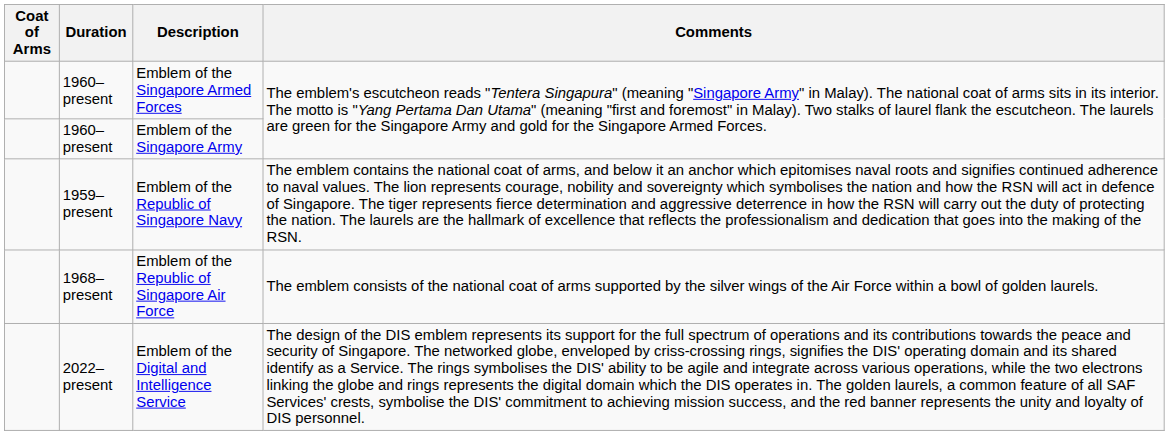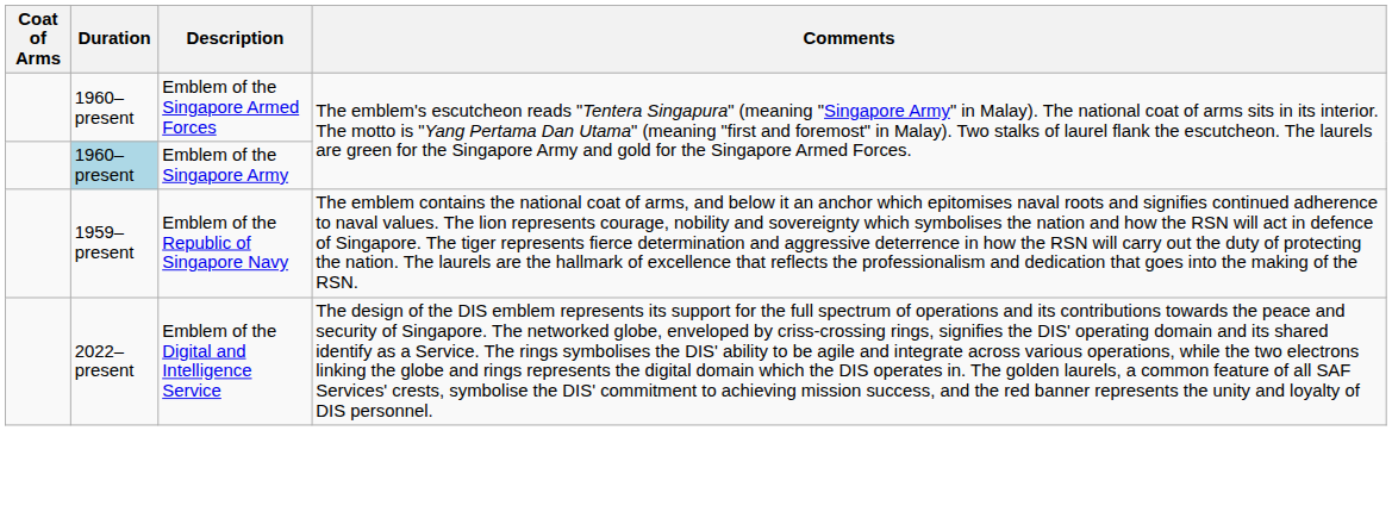Emblem of the Singapore Army | Duration: no background -> lightblue background
- row: 1968–present | Emblem of the Republic of Singapore Air Force | The emblem consists of the national coat of arms supported by the silver wings of the Air Force within a bowl of golden laurels.
